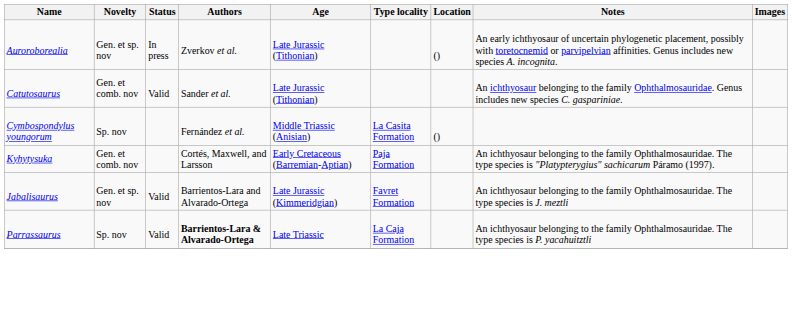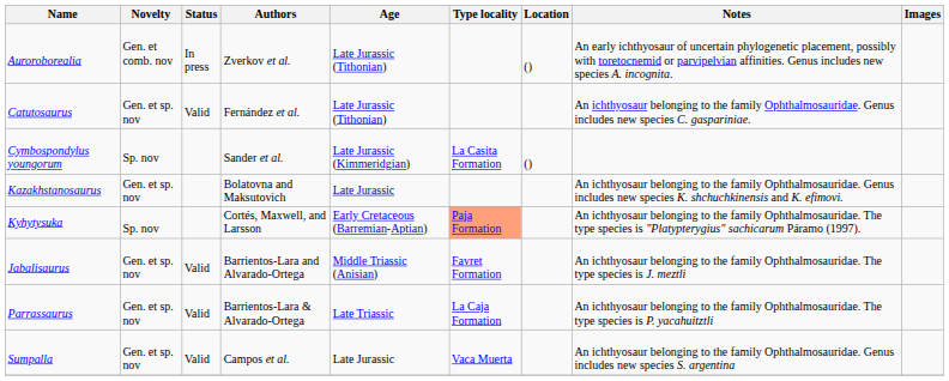Auroroborealia | Novelty: Gen. et sp. nov -> Gen. et comb. nov
Catutosaurus | Novelty: Gen. et comb. nov -> Gen. et sp. nov
Catutosaurus | Authors: Sander et al. -> Fernández et al.
Cymbospondylus youngorum | Authors: Fernández et al. -> Sander et al.
Cymbospondylus youngorum | Age: Middle Triassic (Anisian) -> Late Jurassic (Kimmeridgian)
+ row: Kazakhstanosaurus | Gen. et sp. nov | Bolatovna and Maksutovich | Late Jurassic | An ichthyosaur belonging to the family Ophthalmosauridae. Genus includes new species K. shchuchkinensis and K. efimovi.
Kyhytysuka | Novelty: Gen. et comb. nov -> Sp. nov
Kyhytysuka | Type locality: no background -> lightsalmon background
Jabalisaurus | Age: Late Jurassic (Kimmeridgian) -> Middle Triassic (Anisian)
Parrassaurus | Novelty: Sp. nov -> Gen. et sp. nov
Parrassaurus | Authors: bold -> normal
+ row: Sumpalla | Gen. et sp. nov | Valid | Campos et al. | Late Jurassic | Vaca Muerta | An ichthyosaur belonging to the family Ophthalmosauridae. Genus includes new species S. argentina
